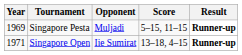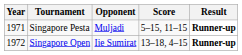Singapore Pesta | Year: 1969 -> 1971
Singapore Open | Year: 1971 -> 1972
